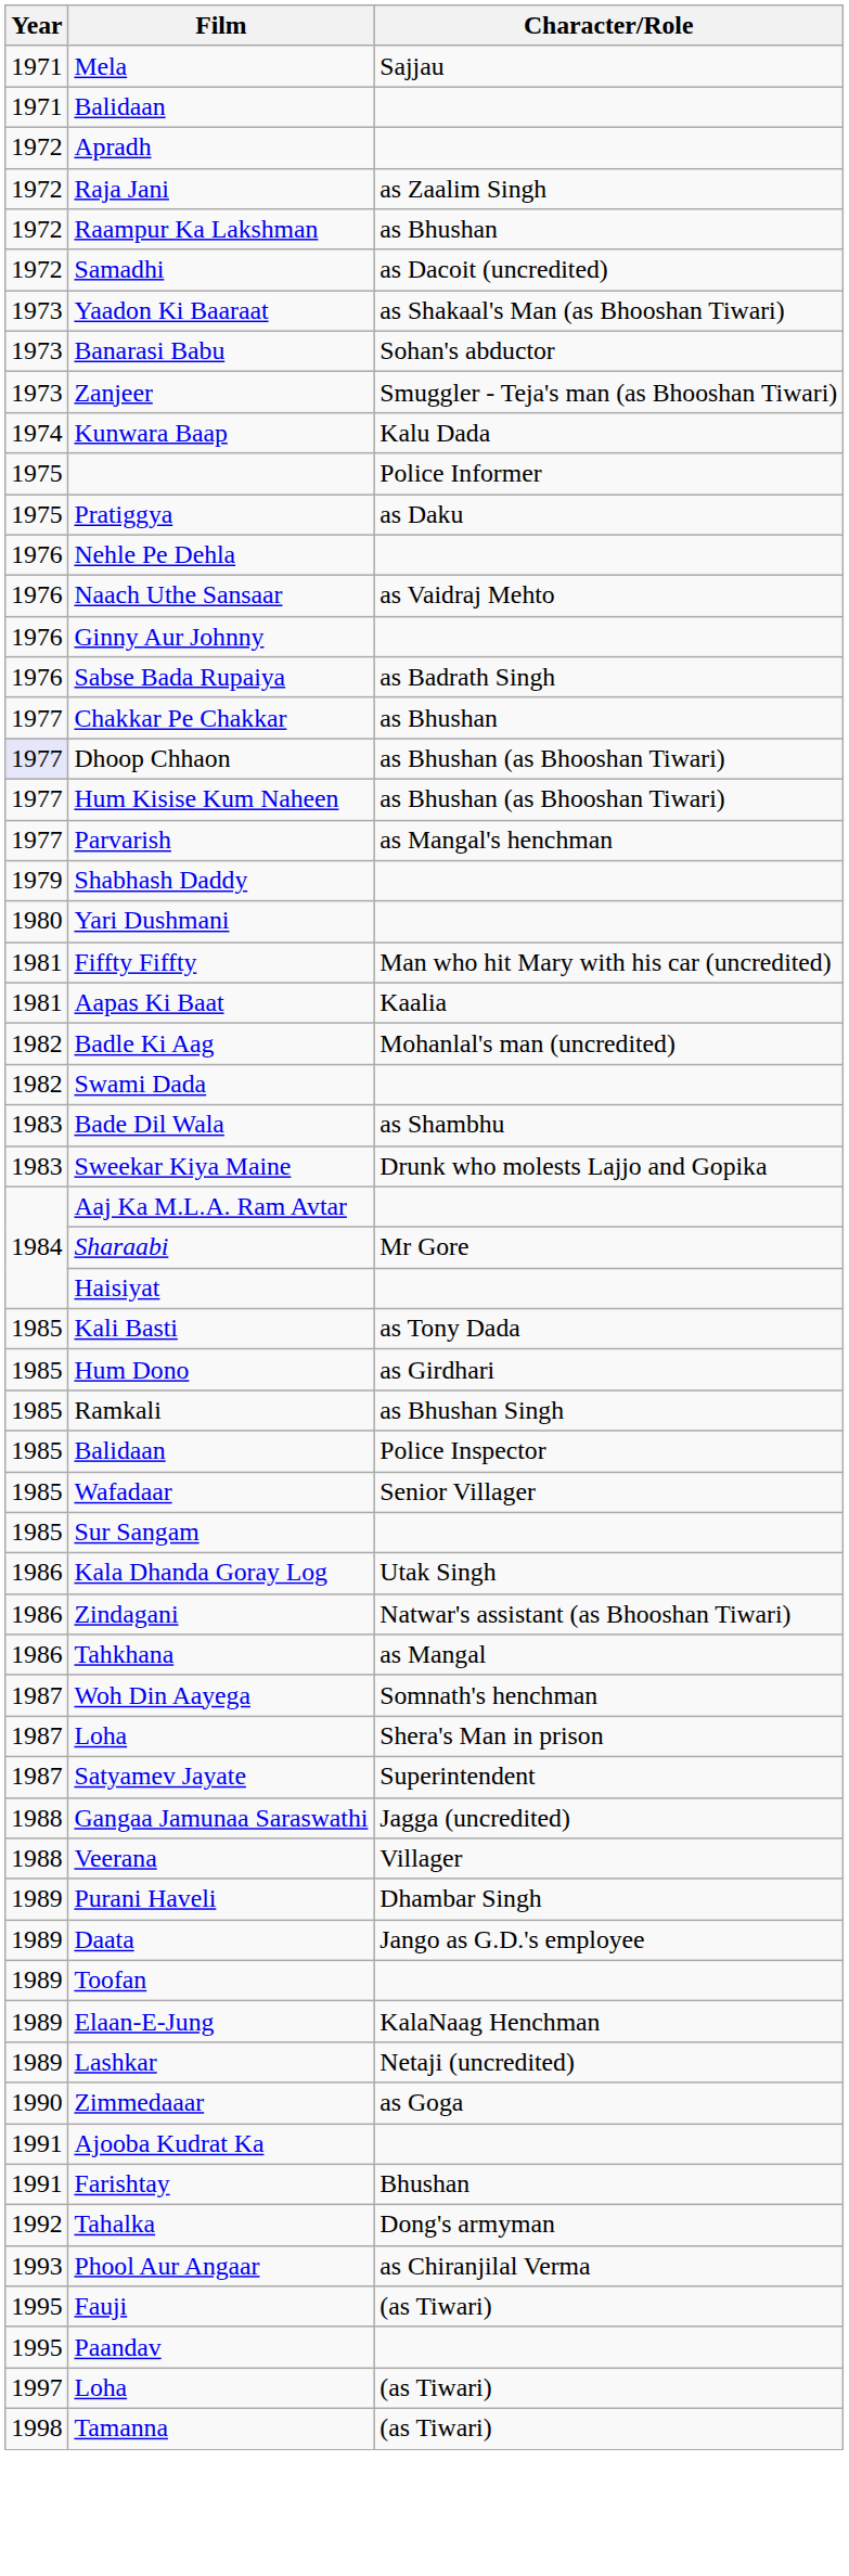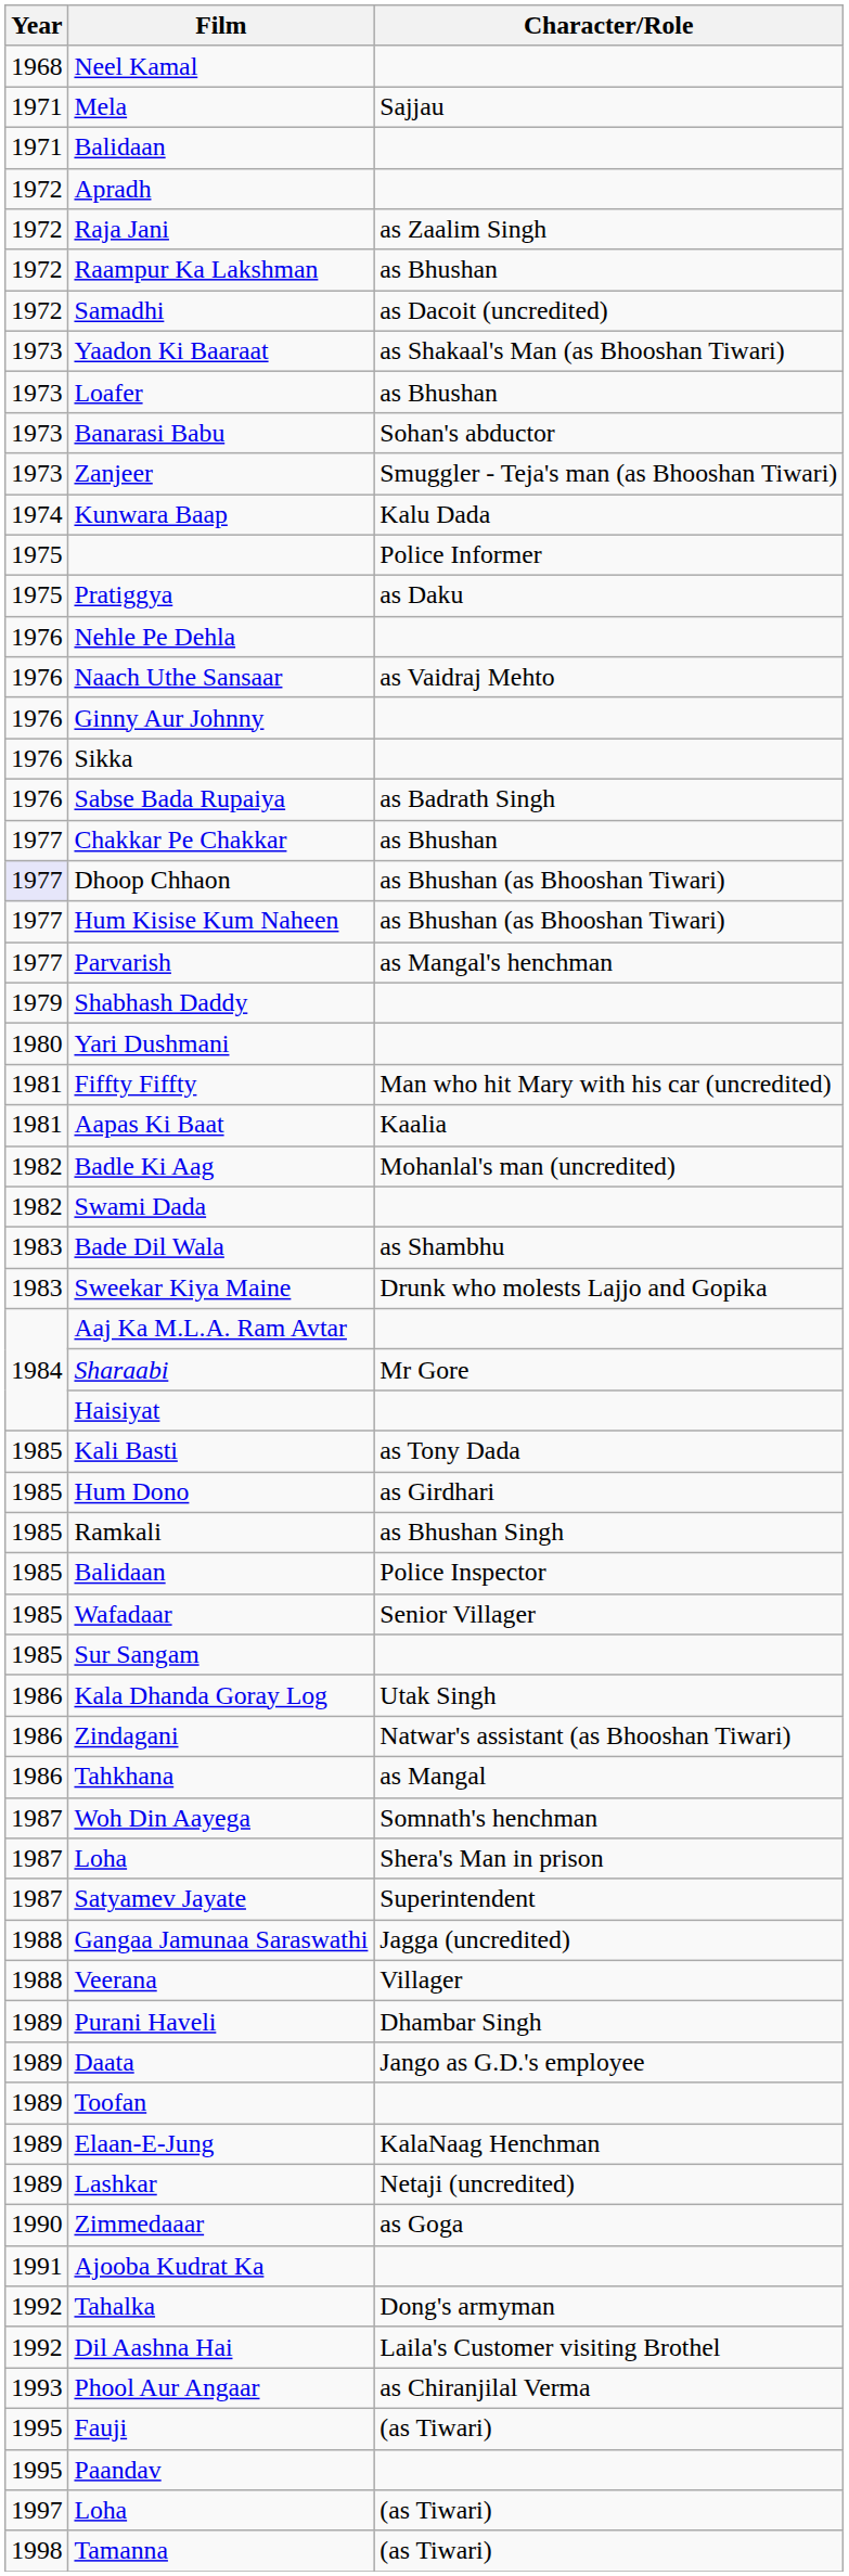+ row: 1968 | Neel Kamal
+ row: 1973 | Loafer | as Bhushan
+ row: 1976 | Sikka
- row: 1991 | Farishtay | Bhushan
+ row: 1992 | Dil Aashna Hai | Laila's Customer visiting Brothel
